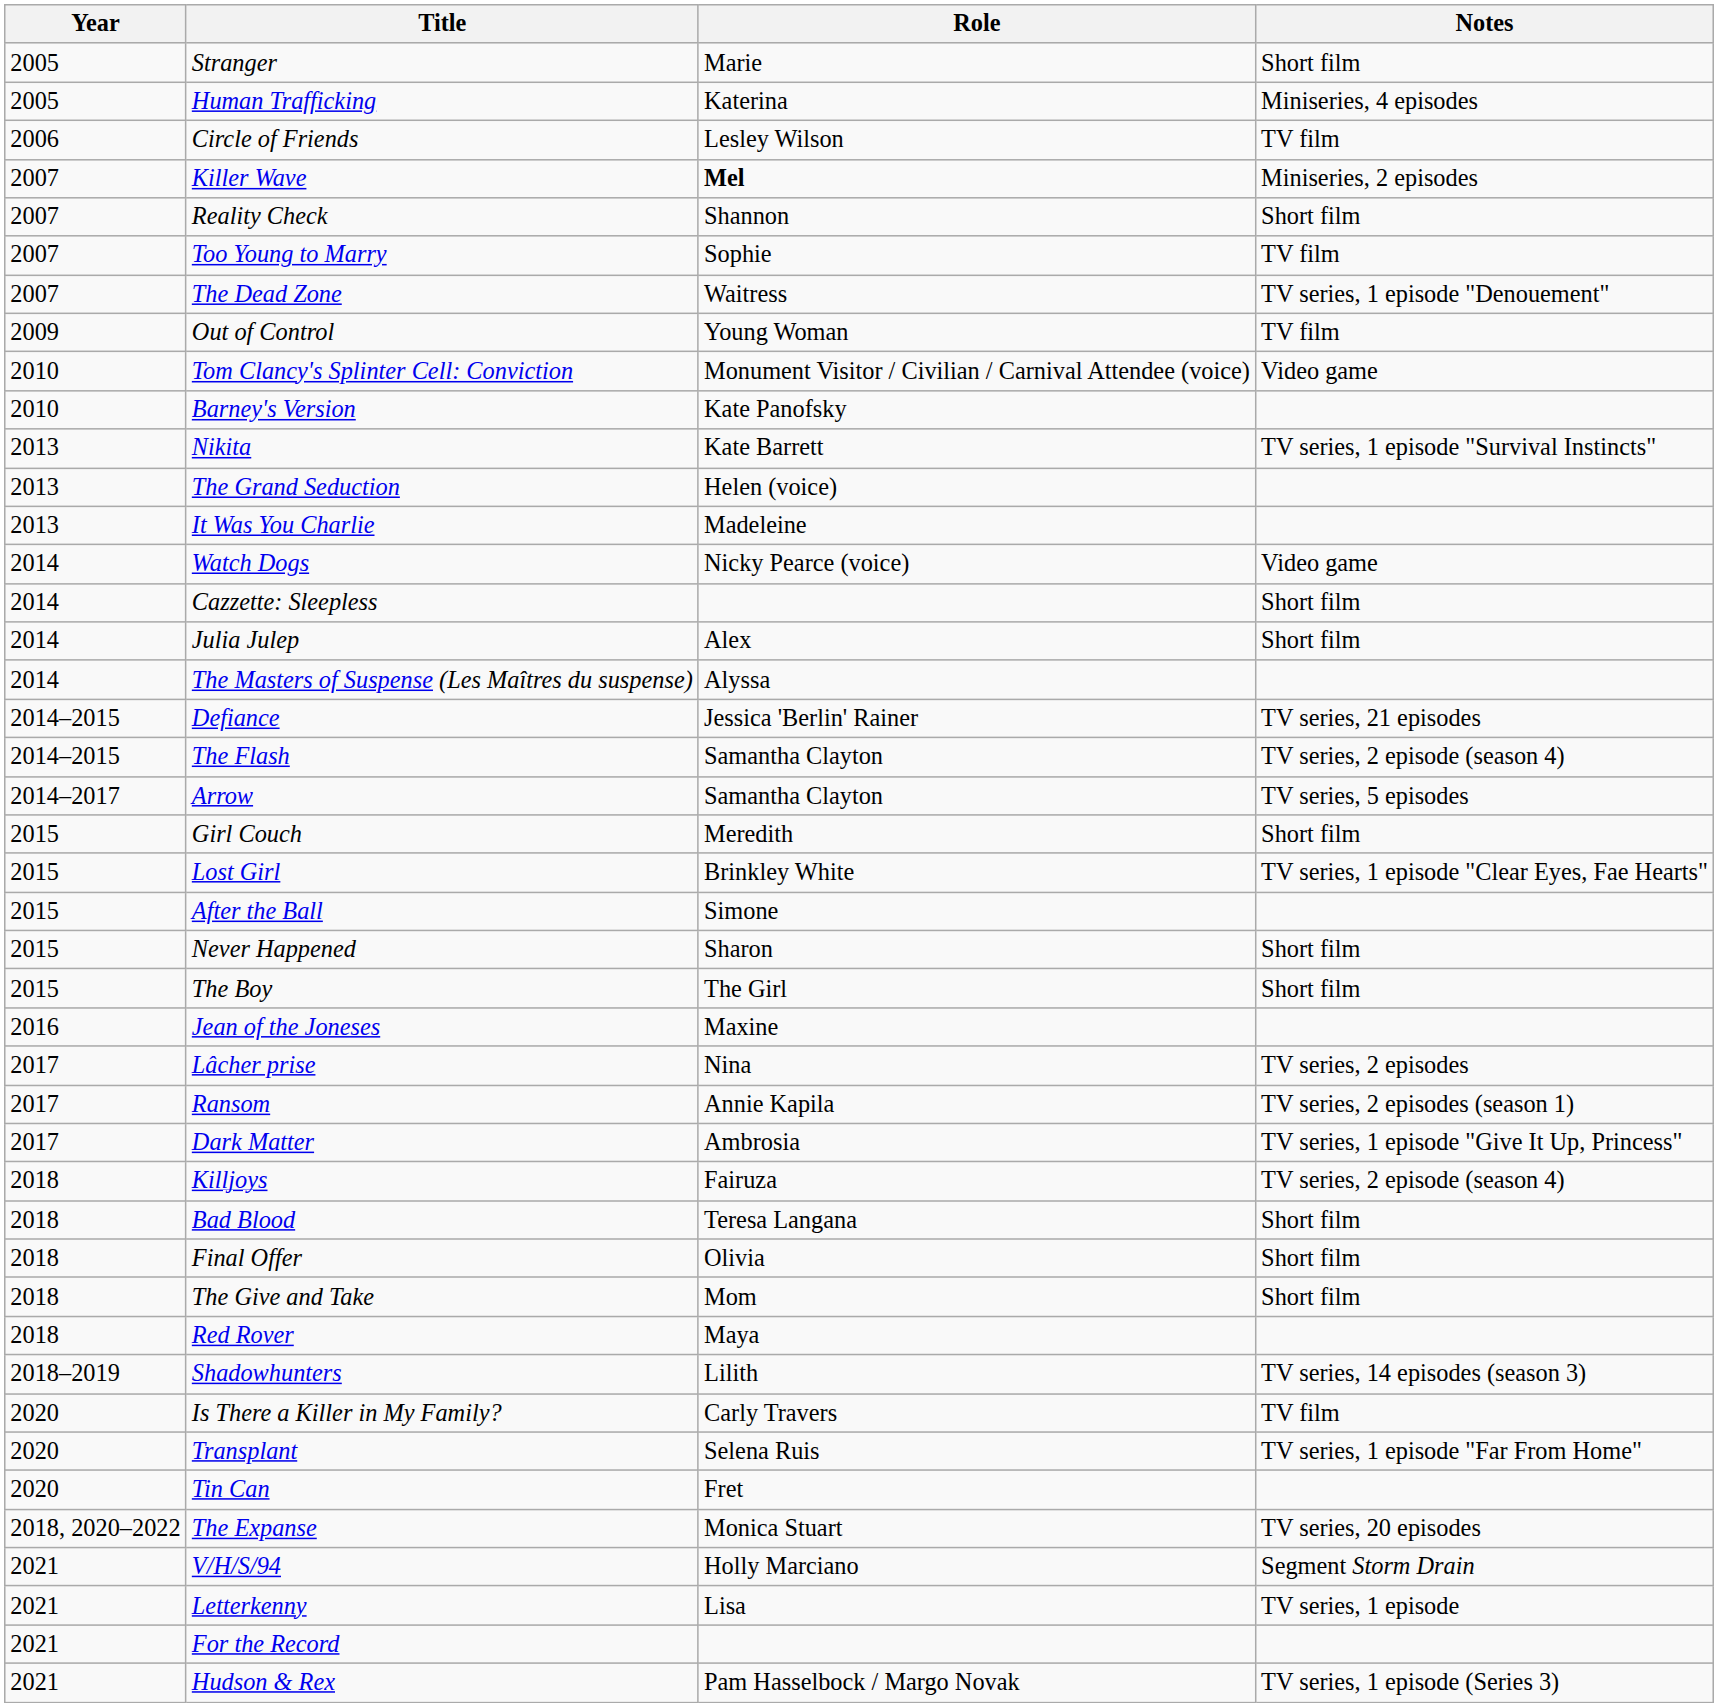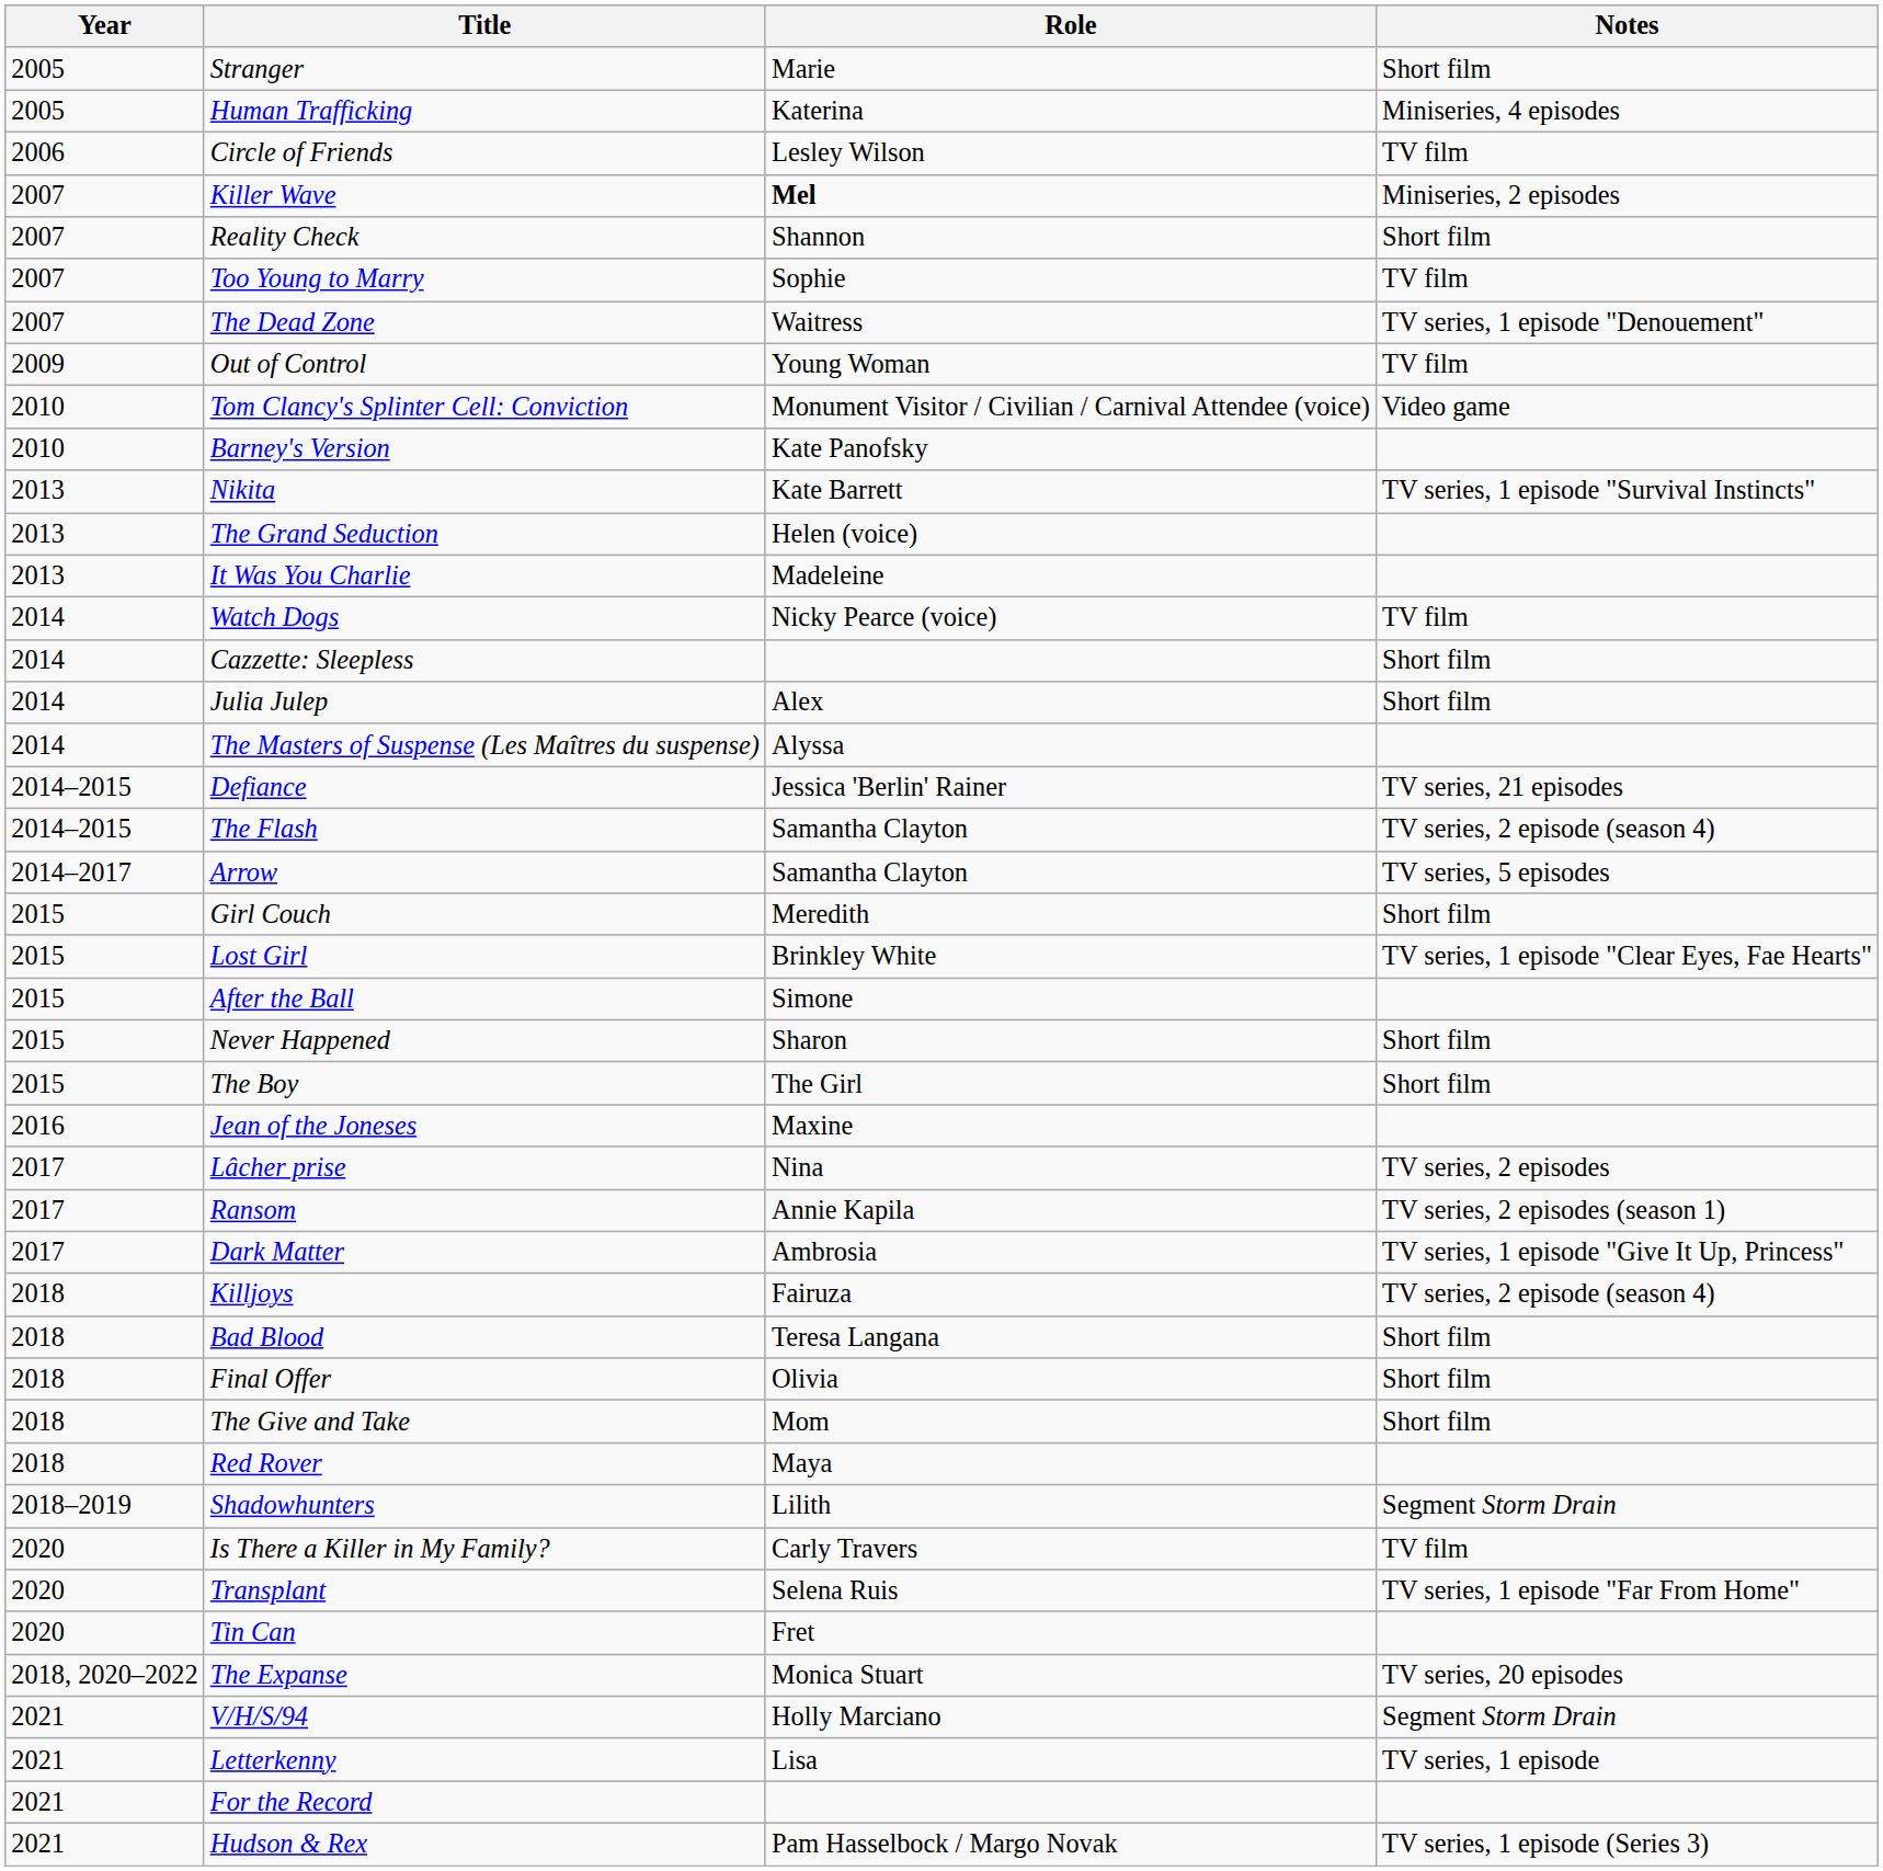Watch Dogs | Notes: Video game -> TV film
Shadowhunters | Notes: TV series, 14 episodes (season 3) -> Segment Storm Drain
